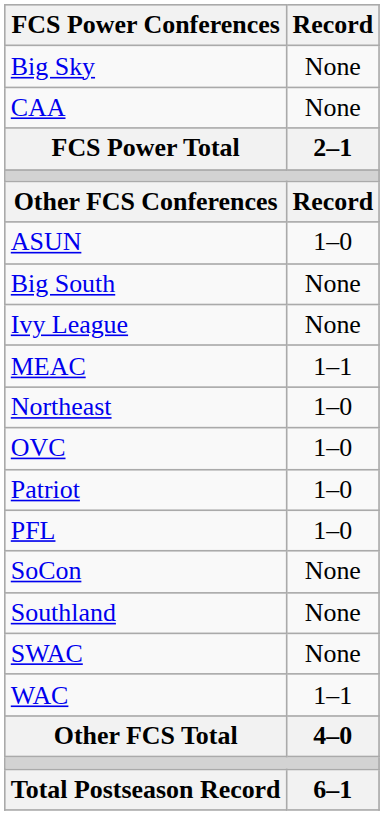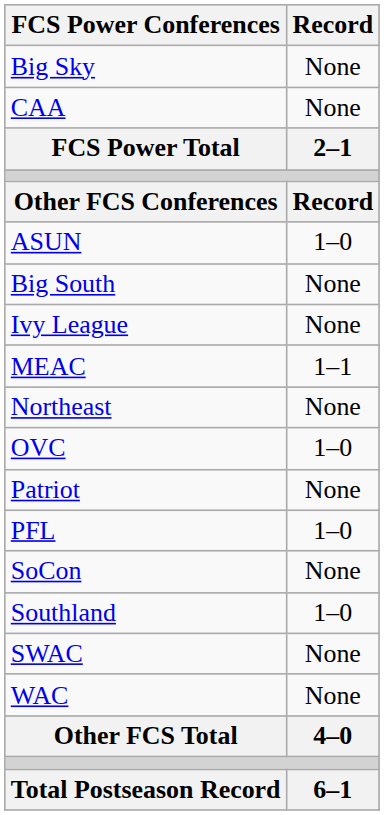Northeast | Record: 1–0 -> None
Patriot | Record: 1–0 -> None
Southland | Record: None -> 1–0
WAC | Record: 1–1 -> None
